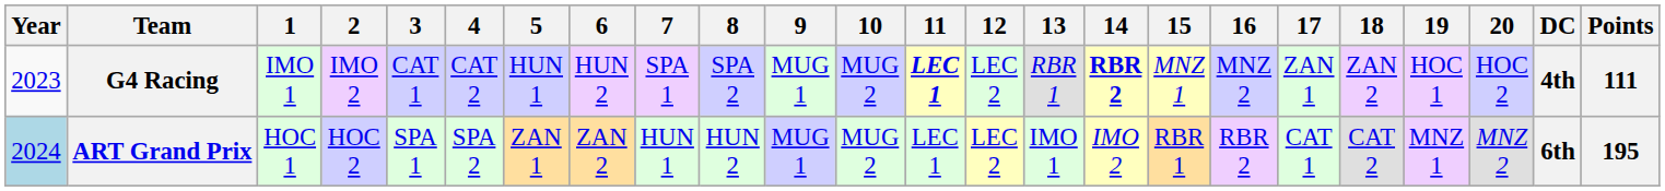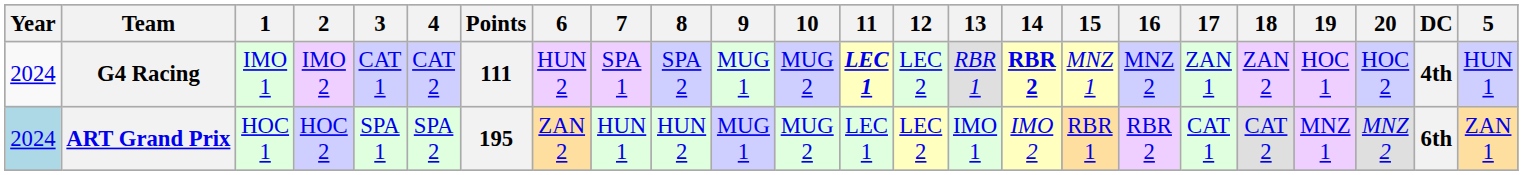columns swapped: 5 <-> Points
G4 Racing | Year: 2023 -> 2024
